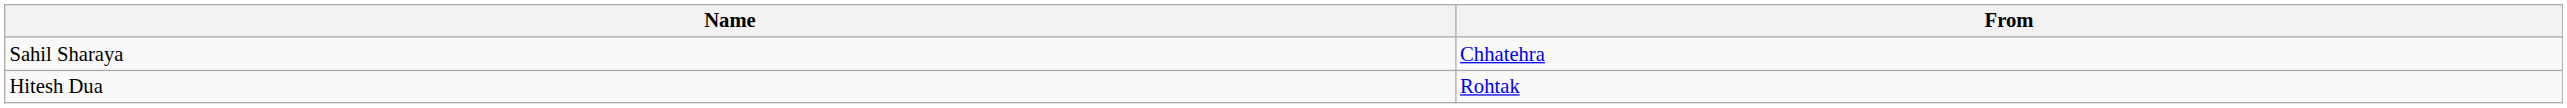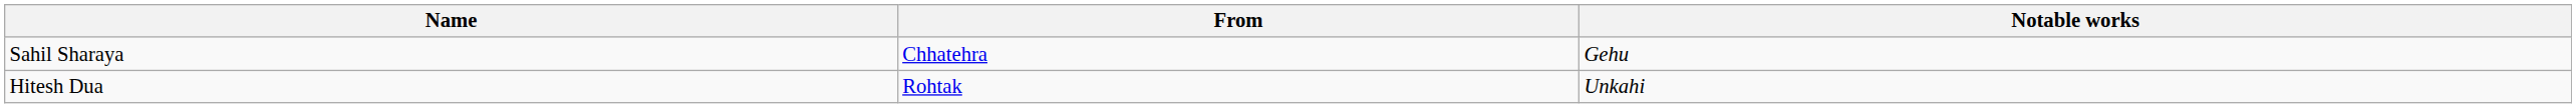+ column: Notable works | Gehu | Unkahi
